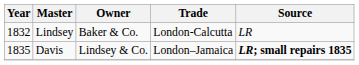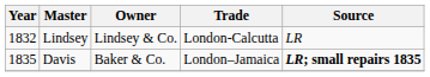Lindsey | Owner: Baker & Co. -> Lindsey & Co.
Davis | Owner: Lindsey & Co. -> Baker & Co.
